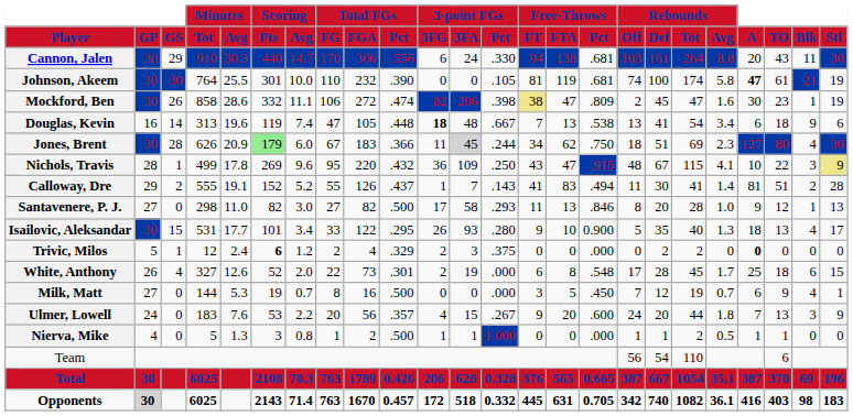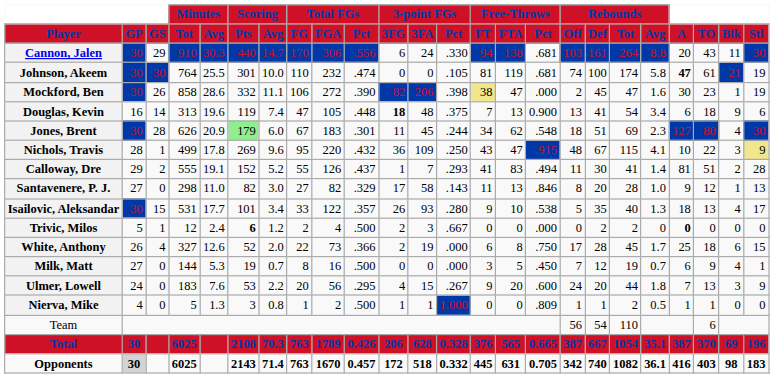Johnson, Akeem | Total FGs / Pct: .390 -> .474
Mockford, Ben | Total FGs / Pct: .474 -> .390
Mockford, Ben | Free-Throws / Pct: .809 -> .000
Douglas, Kevin | 3-point FGs / Pct: .667 -> .375
Douglas, Kevin | Free-Throws / Pct: .538 -> 0.900
Jones, Brent | Total FGs / Pct: .366 -> .301
Jones, Brent | 3-point FGs / 3FA: lightgrey background -> no background
Jones, Brent | Free-Throws / Pct: .750 -> .548
Calloway, Dre | 3-point FGs / Pct: .143 -> .293
Santavenere, P. J. | Total FGs / Pct: .500 -> .329
Santavenere, P. J. | 3-point FGs / Pct: .293 -> .143
Isailovic, Aleksandar | Total FGs / Pct: .295 -> .357
Isailovic, Aleksandar | Free-Throws / Pct: 0.900 -> .538
Trivic, Milos | Total FGs / Pct: .329 -> .500
Trivic, Milos | 3-point FGs / Pct: .375 -> .667
White, Anthony | Total FGs / Pct: .301 -> .366
White, Anthony | Free-Throws / Pct: .548 -> .750
Ulmer, Lowell | Total FGs / Pct: .357 -> .295
Nierva, Mike | Free-Throws / Pct: .000 -> .809
